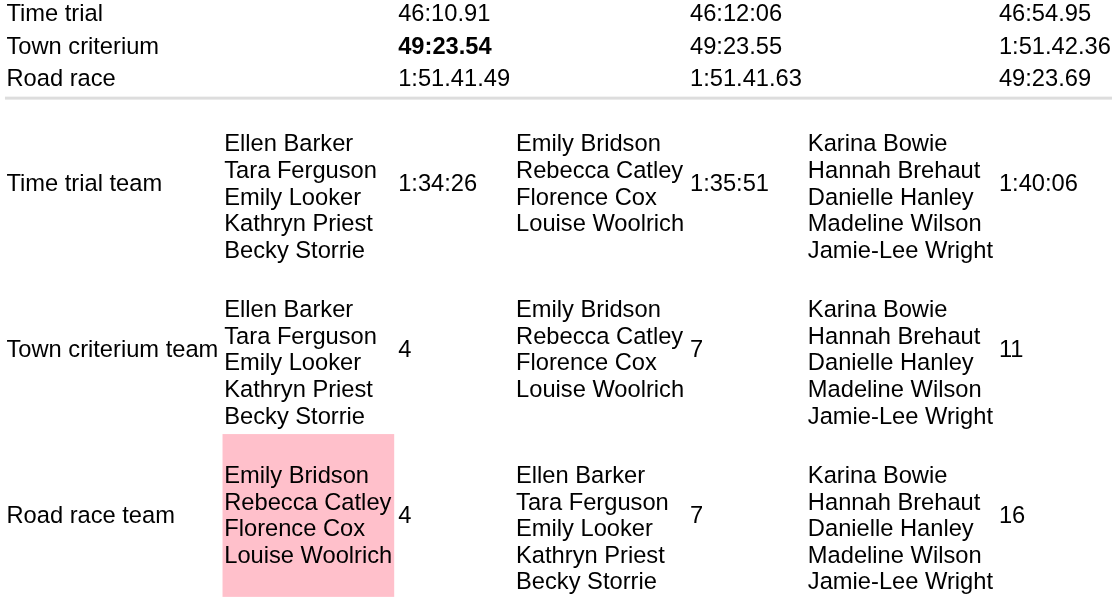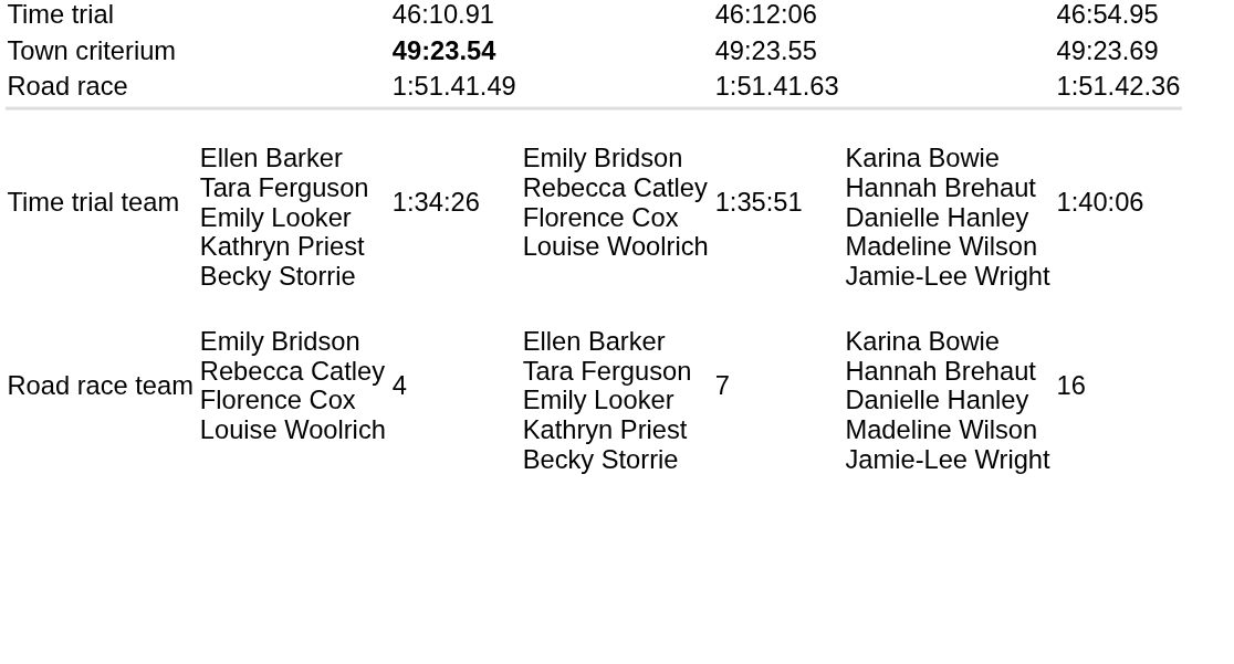Town criterium | column 7: 1:51.42.36 -> 49:23.69
Road race | column 7: 49:23.69 -> 1:51.42.36
- row: Town criterium team | Ellen Barker Tara Ferguson Emily Looker Kathryn Priest Becky Storrie | 4 | Emily Bridson Rebecca Catley Florence Cox Louise Woolrich | 7 | Karina Bowie Hannah Brehaut Danielle Hanley Madeline Wilson Jamie-Lee Wright | 11
Road race team | column 2: pink background -> no background
